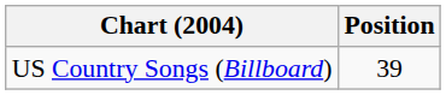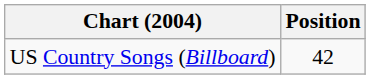US Country Songs (Billboard) | Position: 39 -> 42
